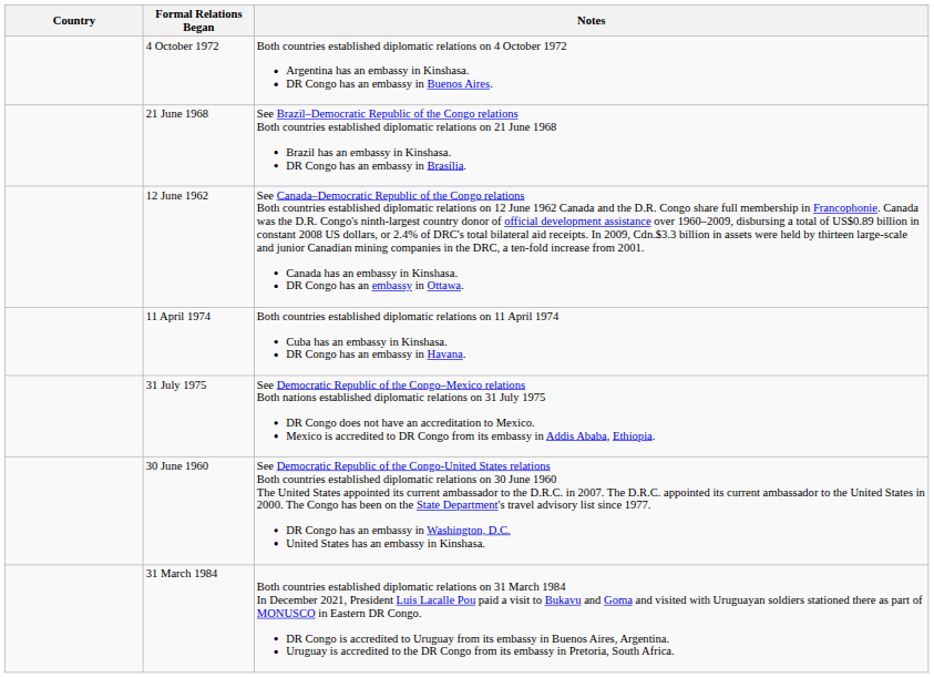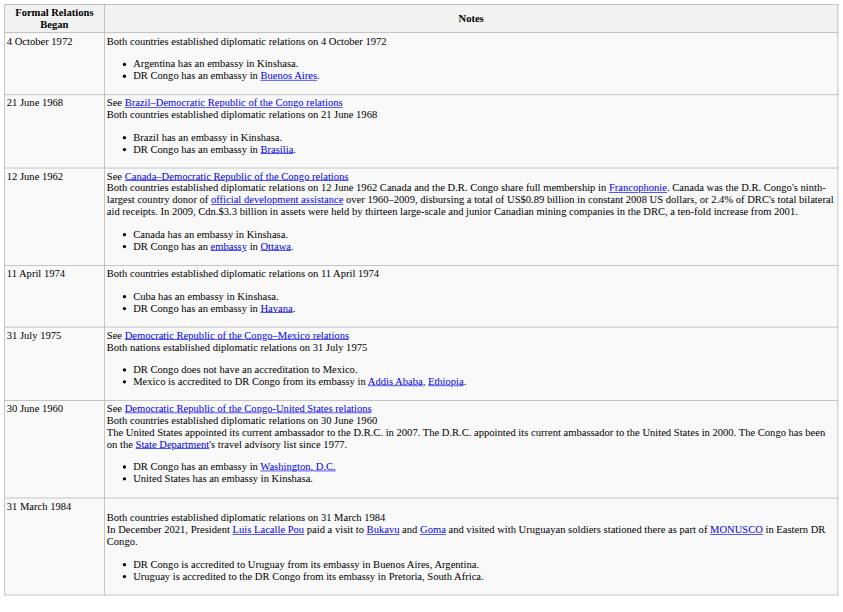- column: Country
